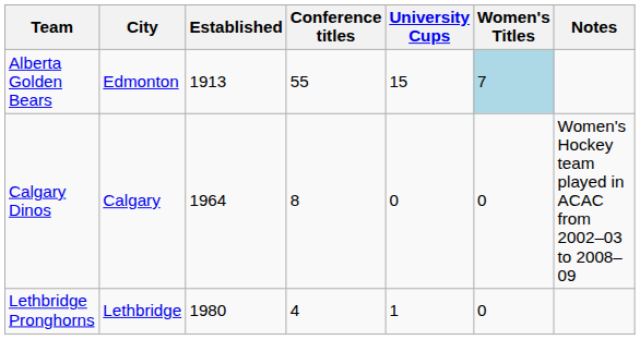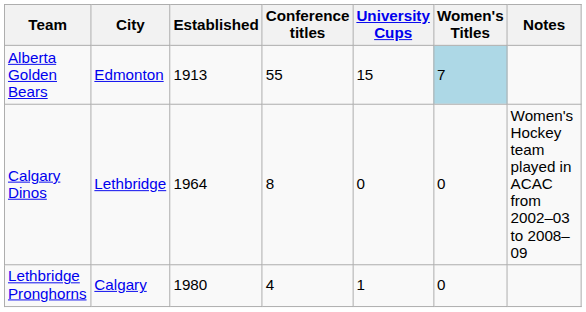Calgary Dinos | City: Calgary -> Lethbridge
Lethbridge Pronghorns | City: Lethbridge -> Calgary
